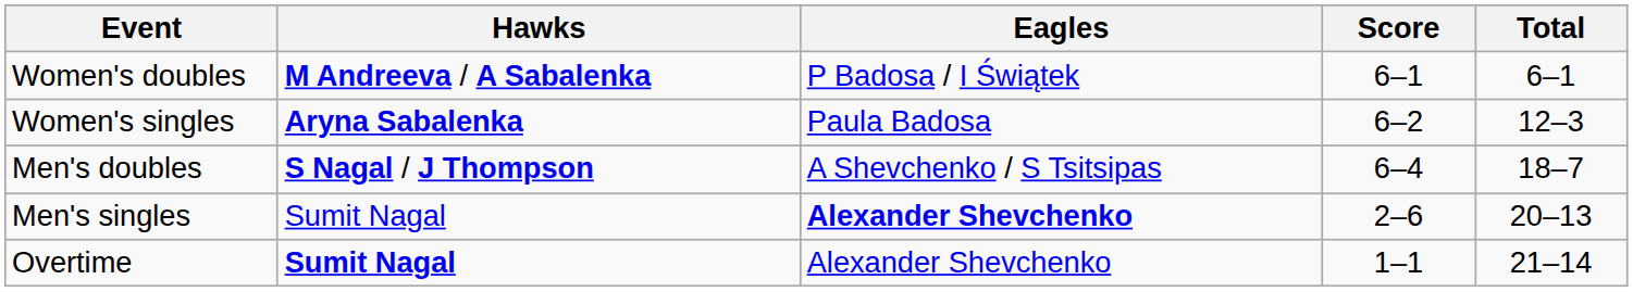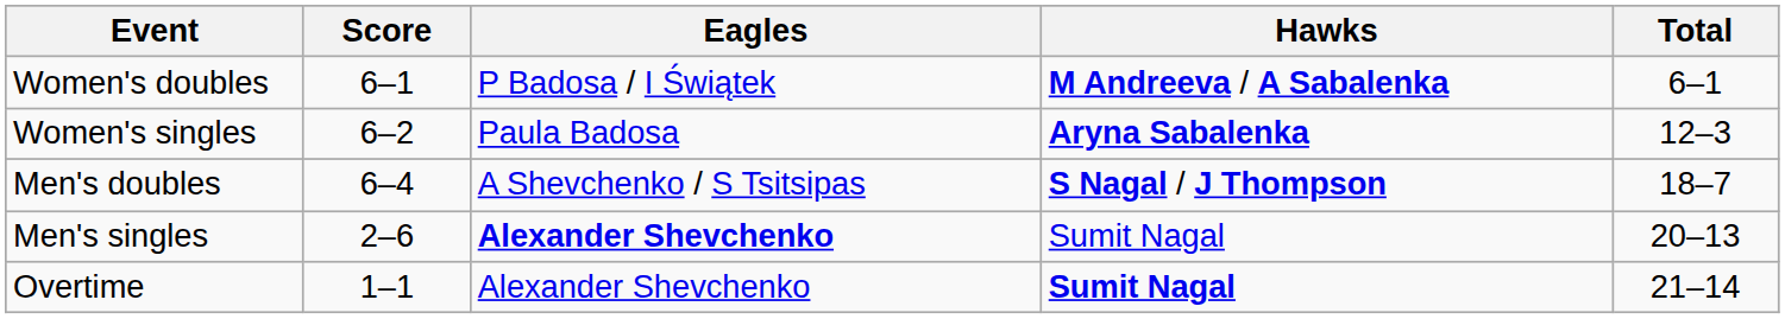columns swapped: Hawks <-> Score
